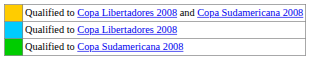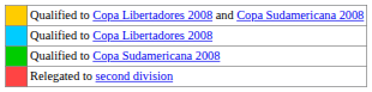+ row: Relegated to second division
